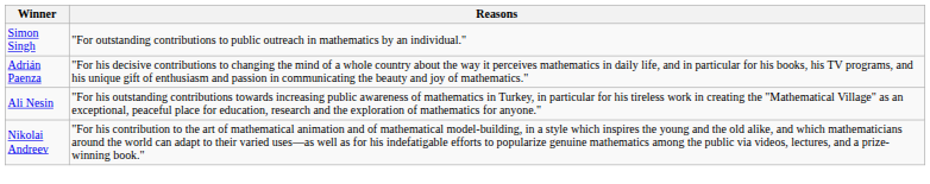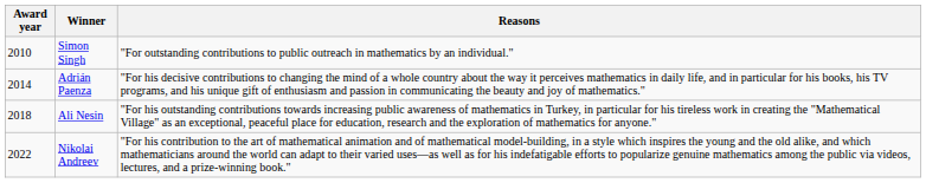+ column: Award year | 2010 | 2014 | 2018 | 2022
